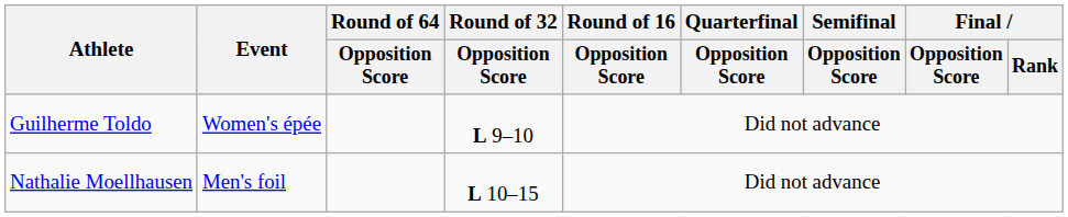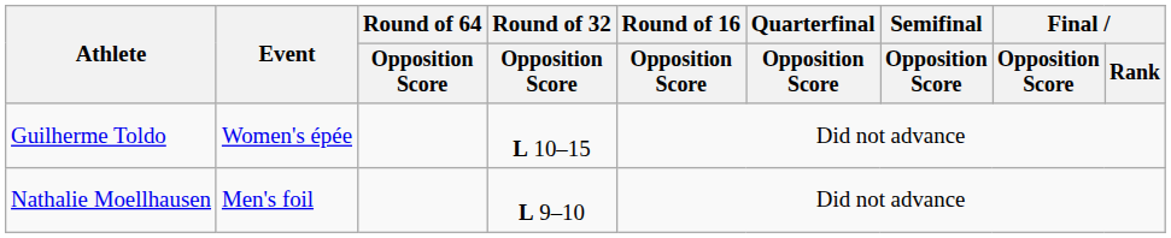Guilherme Toldo | Round of 32 / Opposition Score: L 9–10 -> L 10–15
Nathalie Moellhausen | Round of 32 / Opposition Score: L 10–15 -> L 9–10
